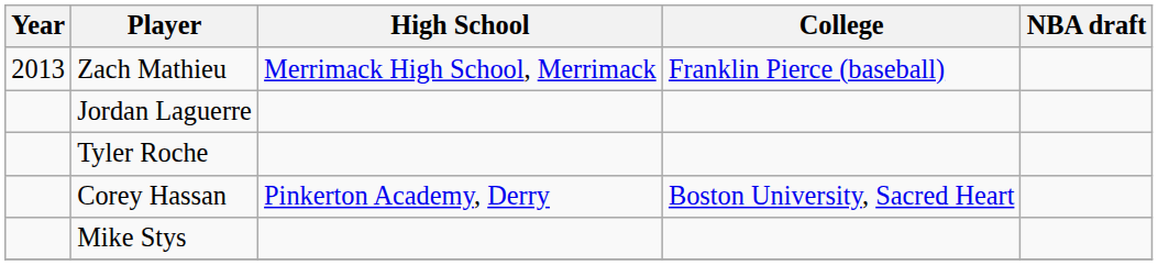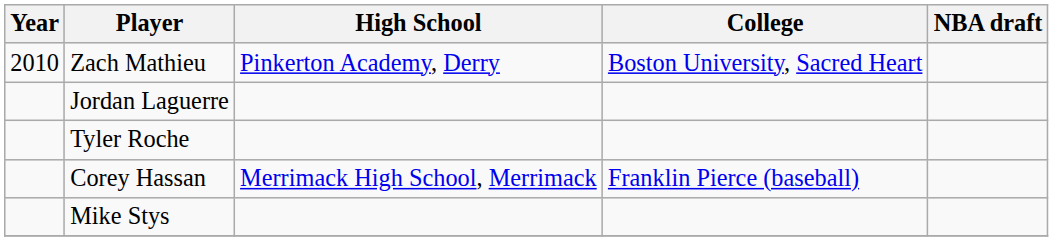Zach Mathieu | Year: 2013 -> 2010
Zach Mathieu | High School: Merrimack High School, Merrimack -> Pinkerton Academy, Derry
Zach Mathieu | College: Franklin Pierce (baseball) -> Boston University, Sacred Heart
Corey Hassan | High School: Pinkerton Academy, Derry -> Merrimack High School, Merrimack
Corey Hassan | College: Boston University, Sacred Heart -> Franklin Pierce (baseball)
